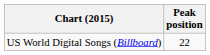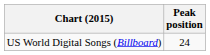US World Digital Songs (Billboard) | Peak position: 22 -> 24
